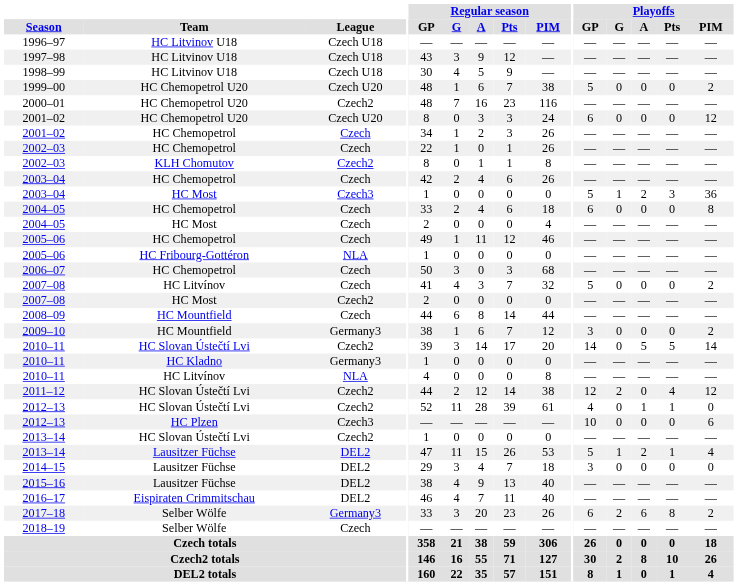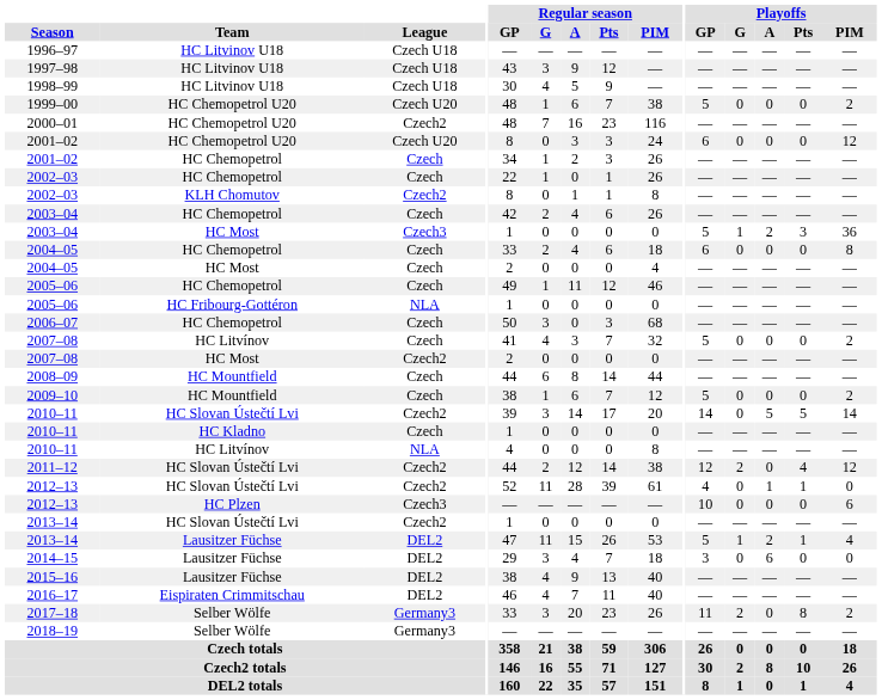2009–10 | League: Germany3 -> Czech
2009–10 | Playoffs / GP: 3 -> 5
2010–11 / HC Kladno | League: Germany3 -> Czech
2014–15 | Playoffs / A: 0 -> 6
2017–18 | Playoffs / GP: 6 -> 11
2017–18 | Playoffs / A: 6 -> 0
2018–19 | League: Czech -> Germany3
